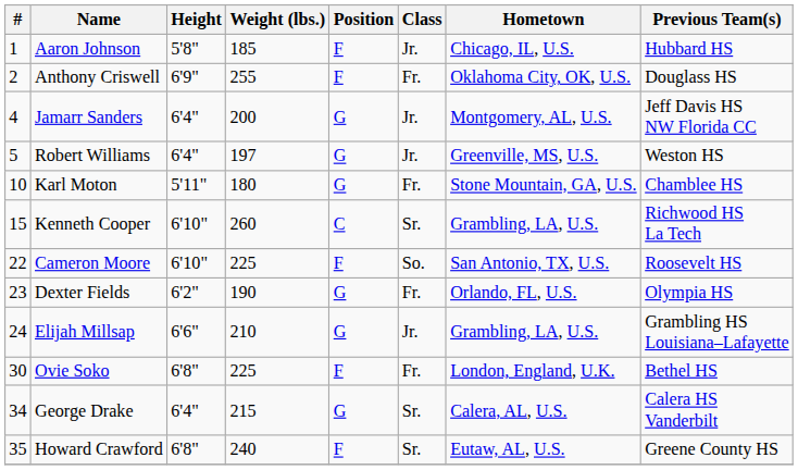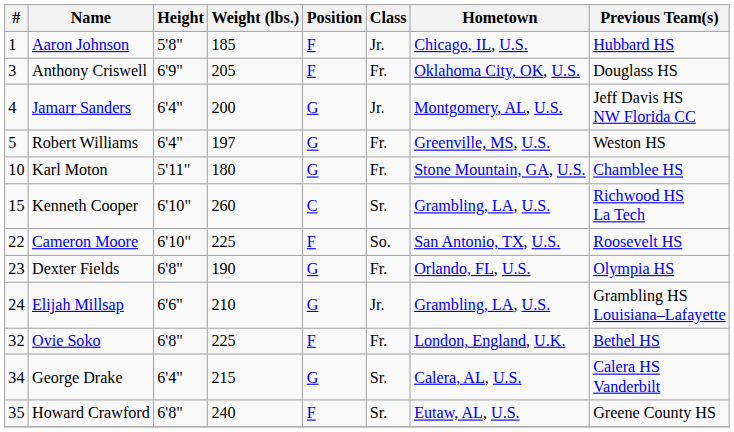Anthony Criswell | #: 2 -> 3
Anthony Criswell | Weight (lbs.): 255 -> 205
Robert Williams | Class: Jr. -> Fr.
Dexter Fields | Height: 6'2" -> 6'8"
Ovie Soko | #: 30 -> 32
